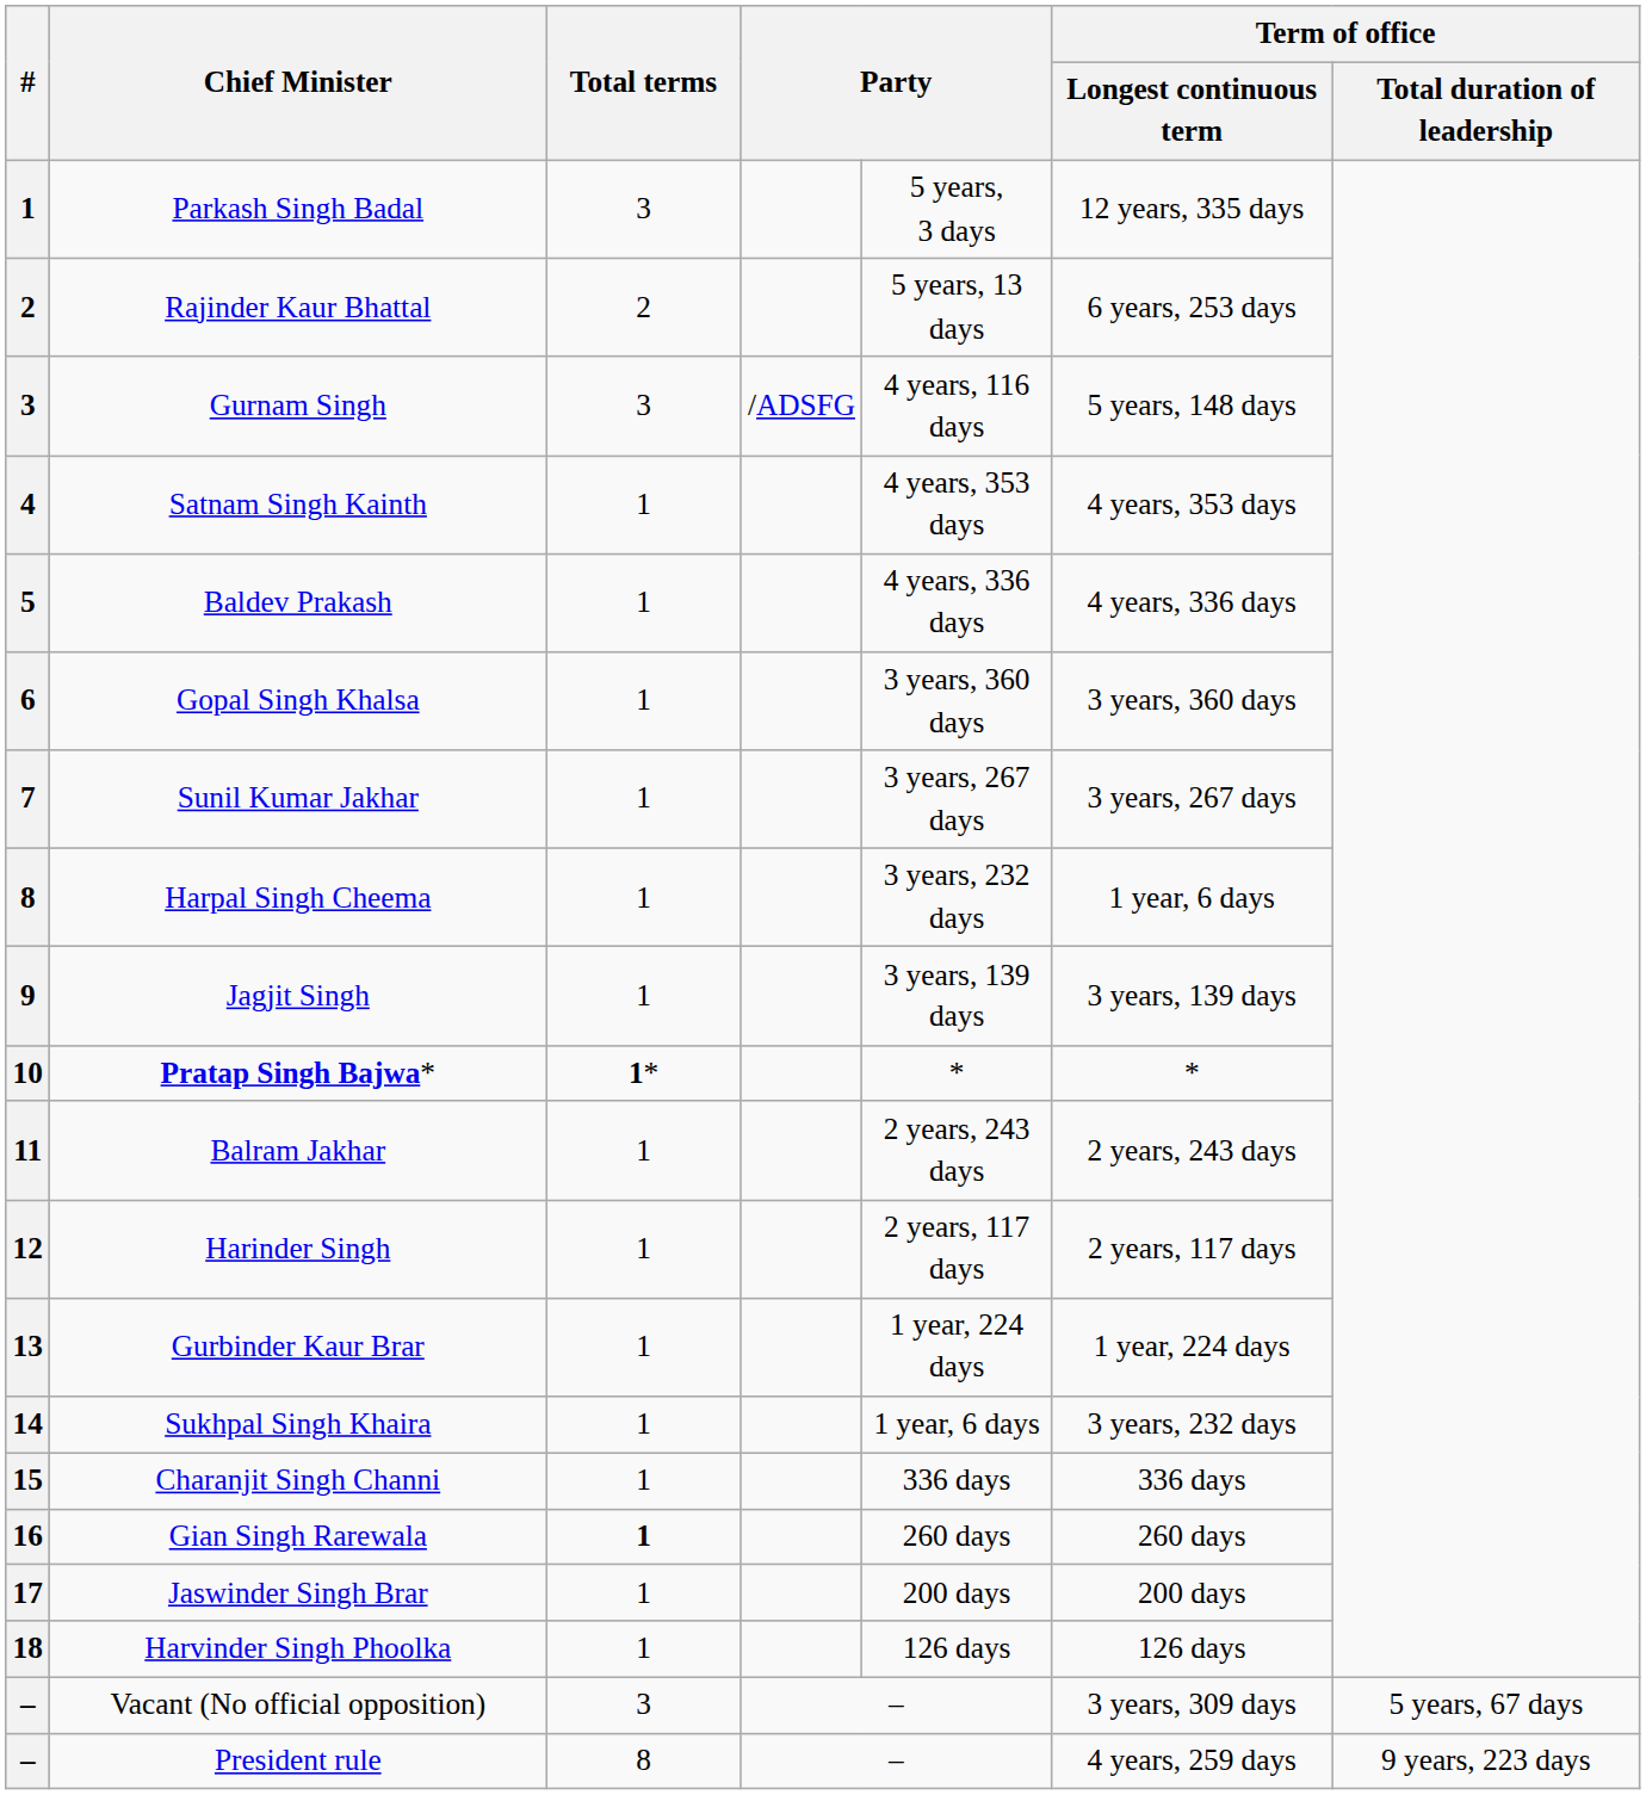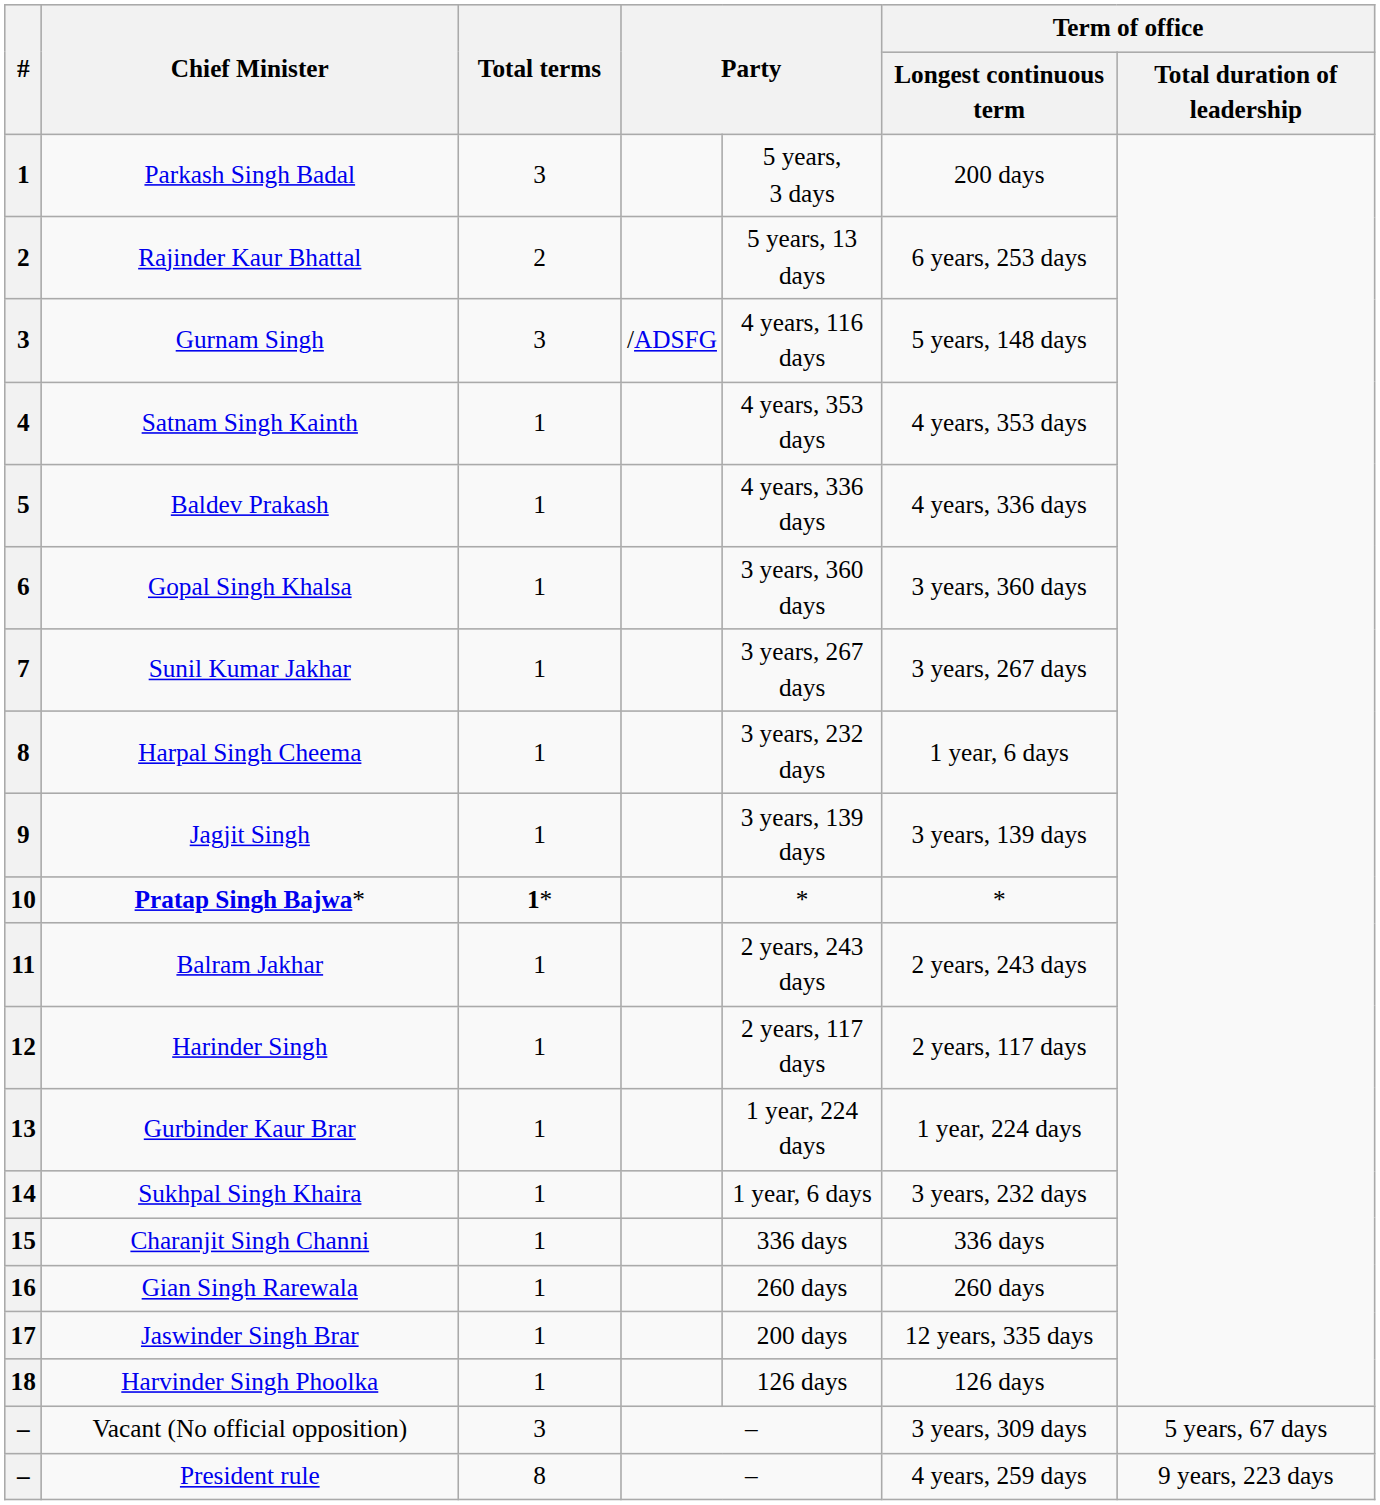Parkash Singh Badal | Term of office / Longest continuous term: 12 years, 335 days -> 200 days
Gian Singh Rarewala | Total terms: bold -> normal
Jaswinder Singh Brar | Term of office / Longest continuous term: 200 days -> 12 years, 335 days
